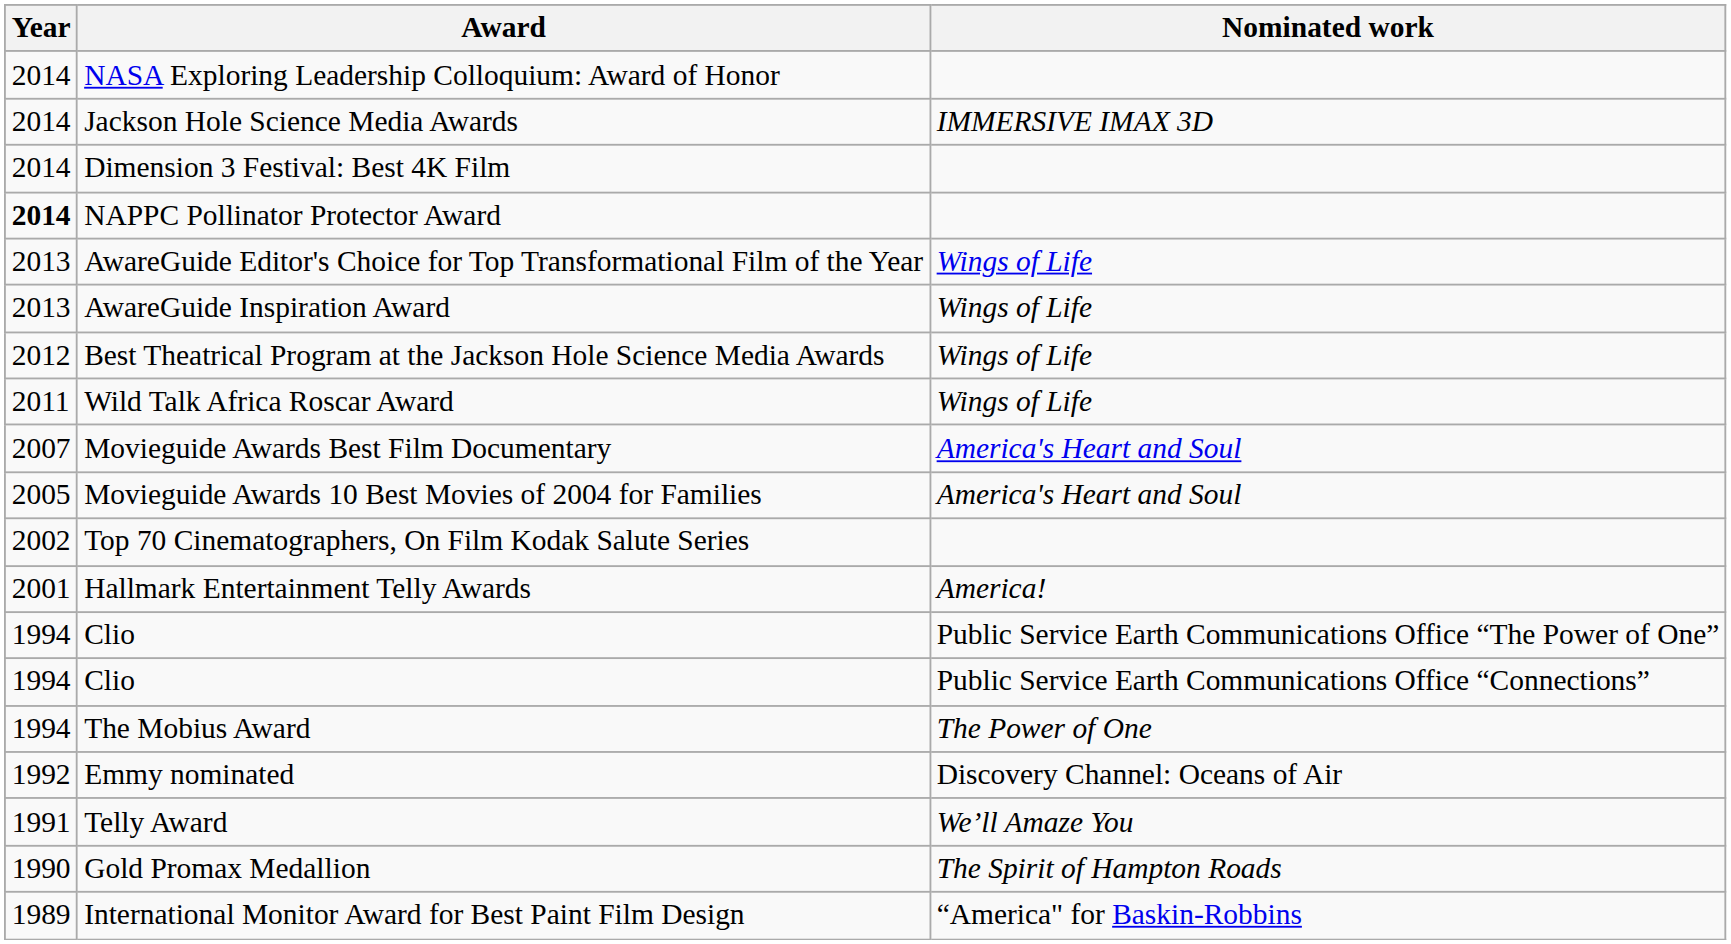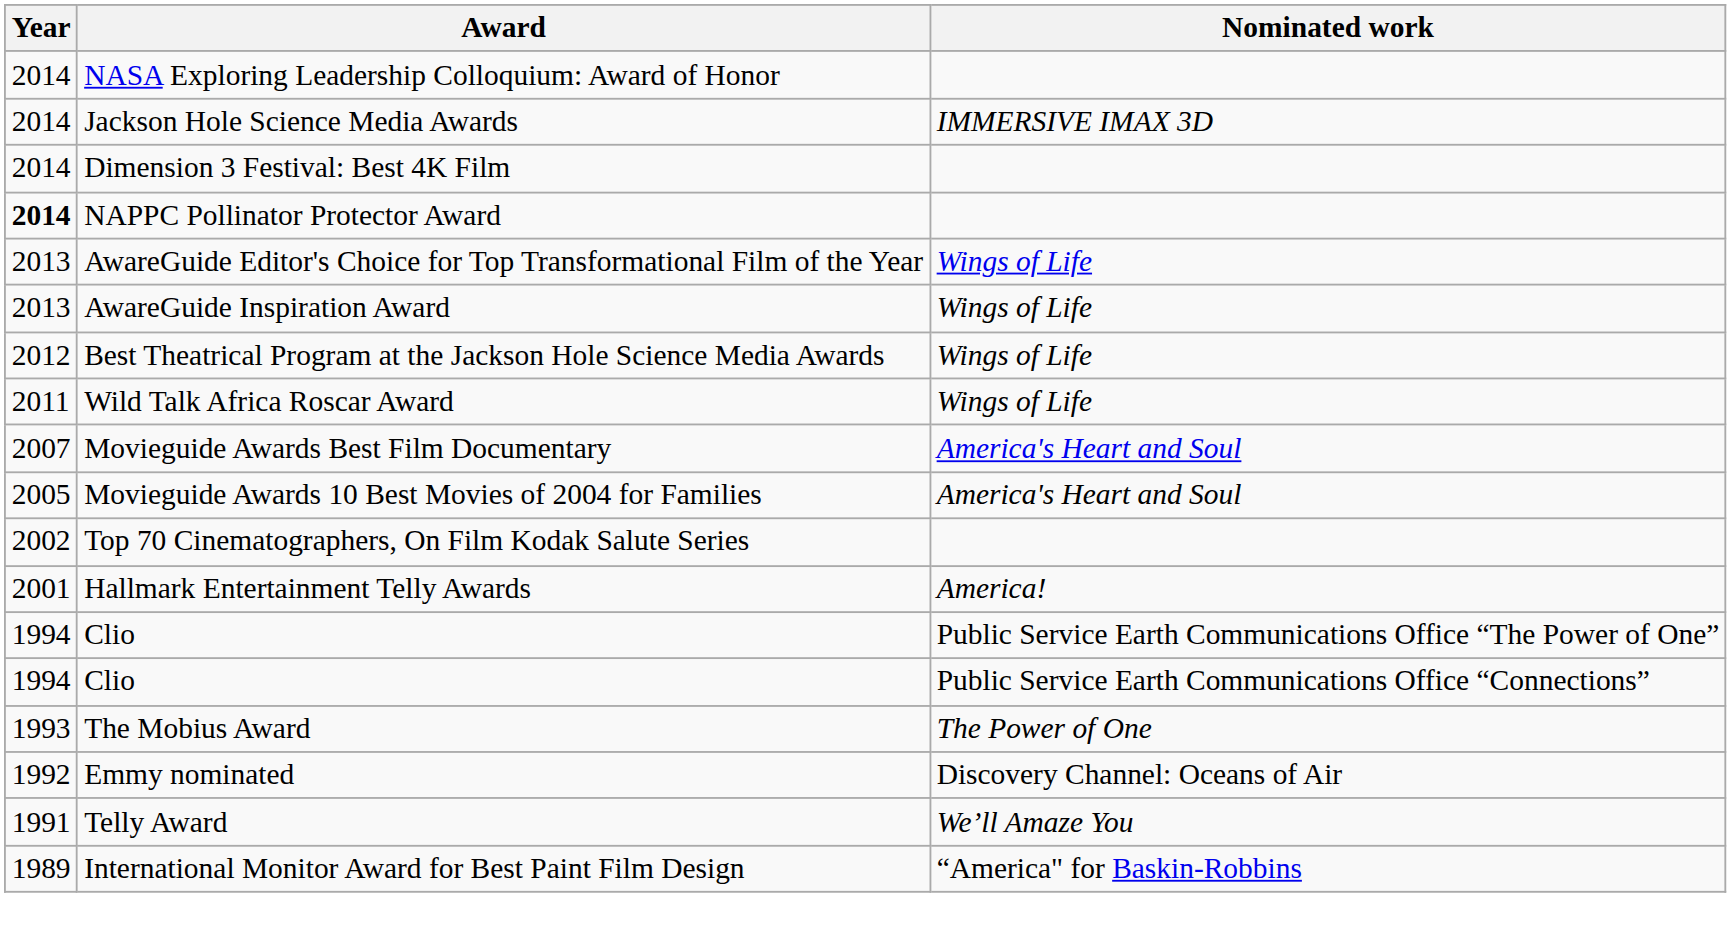The Mobius Award | Year: 1994 -> 1993
- row: 1990 | Gold Promax Medallion | The Spirit of Hampton Roads
